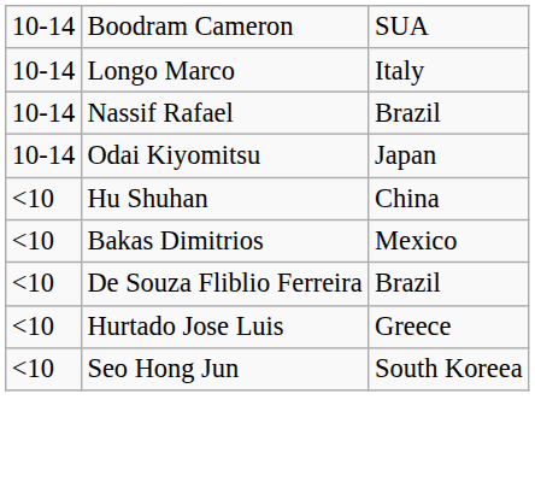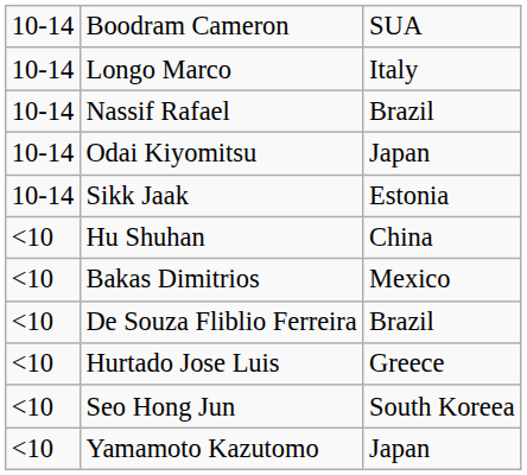+ row: 10-14 | Sikk Jaak | Estonia
+ row: <10 | Yamamoto Kazutomo | Japan
